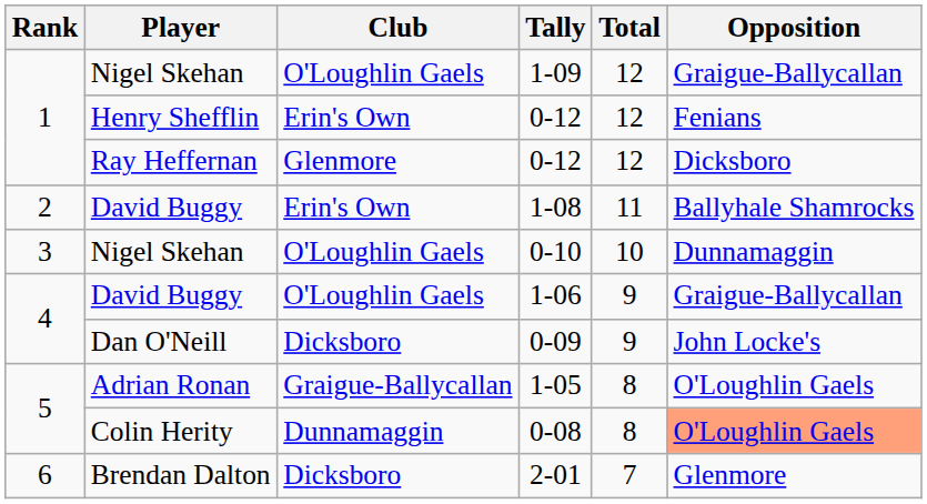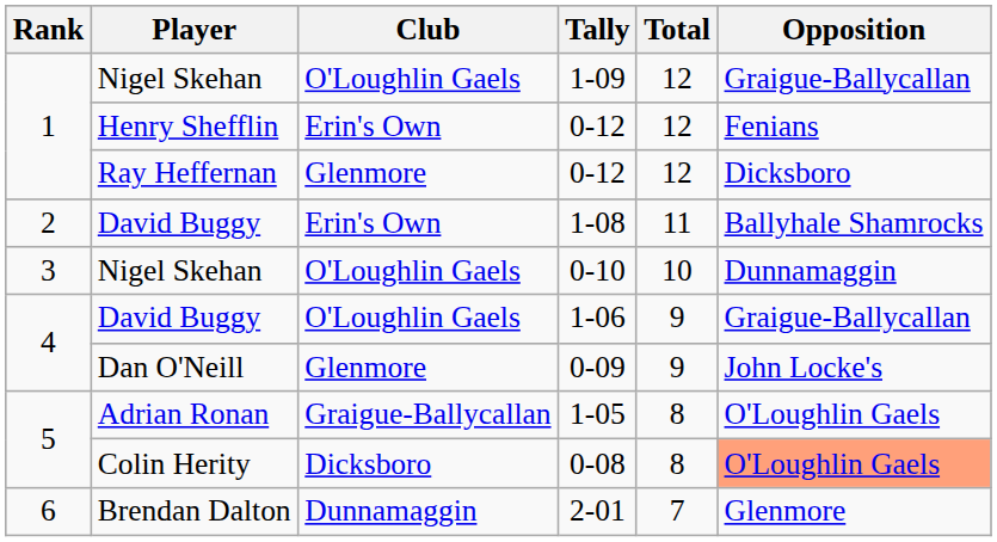0-09 | Club: Dicksboro -> Glenmore
0-08 | Club: Dunnamaggin -> Dicksboro
2-01 | Club: Dicksboro -> Dunnamaggin
